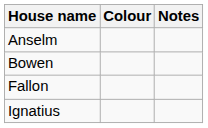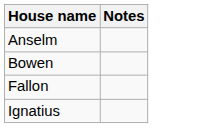- column: Colour
